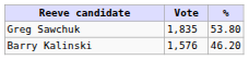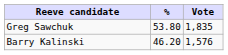columns swapped: Vote <-> %
